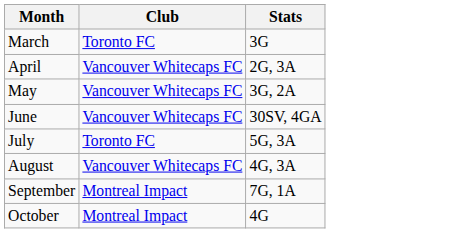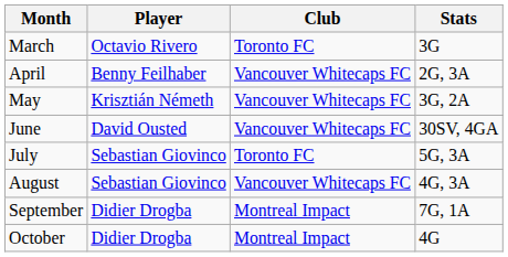+ column: Player | Octavio Rivero | Benny Feilhaber | Krisztián Németh | David Ousted | Sebastian Giovinco | Sebastian Giovinco | Didier Drogba | Didier Drogba
